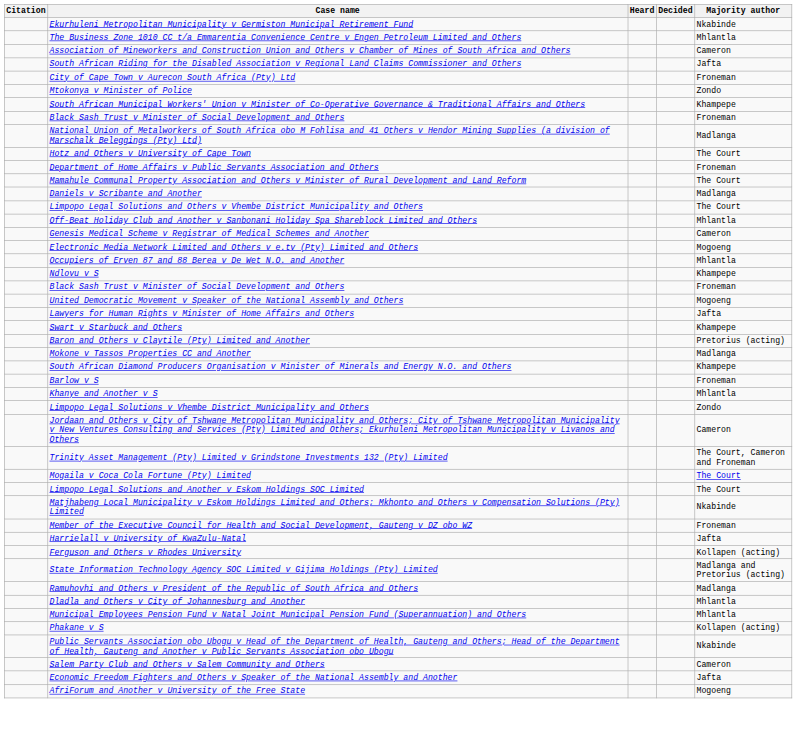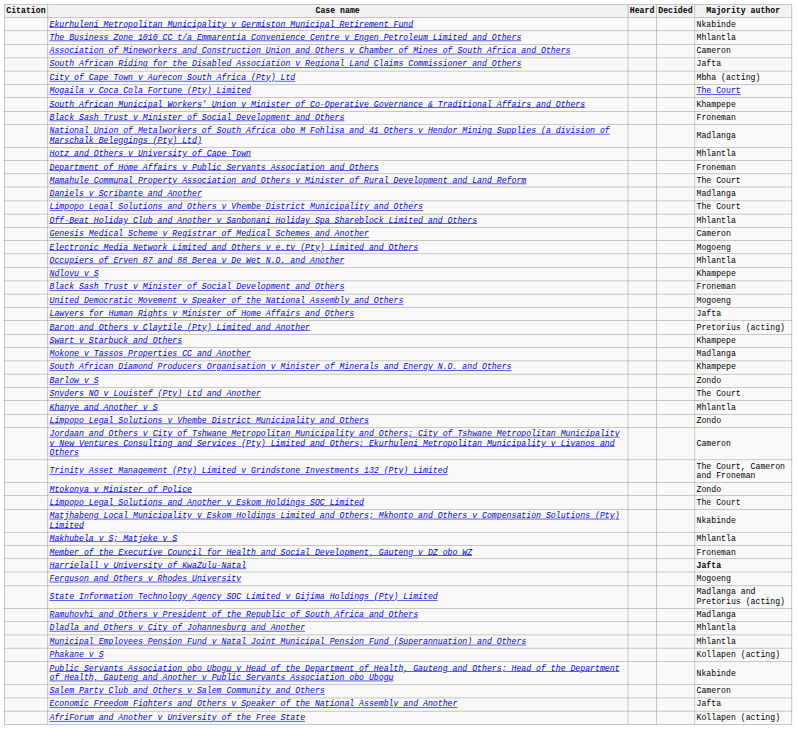City of Cape Town v Aurecon South Africa (Pty) Ltd | Majority author: Froneman -> Mbha (acting)
rows swapped: Mogaila v Coca Cola Fortune (Pty) Limited <-> Mtokonya v Minister of Police
Hotz and Others v University of Cape Town | Majority author: The Court -> Mhlantla
rows swapped: Swart v Starbuck and Others <-> Baron and Others v Claytile (Pty) Limited and Another
Barlow v S | Majority author: Froneman -> Zondo
+ row: Snyders NO v Louistef (Pty) Ltd and Another | The Court
+ row: Makhubela v S; Matjeke v S | Mhlantla
Harrielall v University of KwaZulu-Natal | Majority author: normal -> bold
Ferguson and Others v Rhodes University | Majority author: Kollapen (acting) -> Mogoeng
AfriForum and Another v University of the Free State | Majority author: Mogoeng -> Kollapen (acting)
